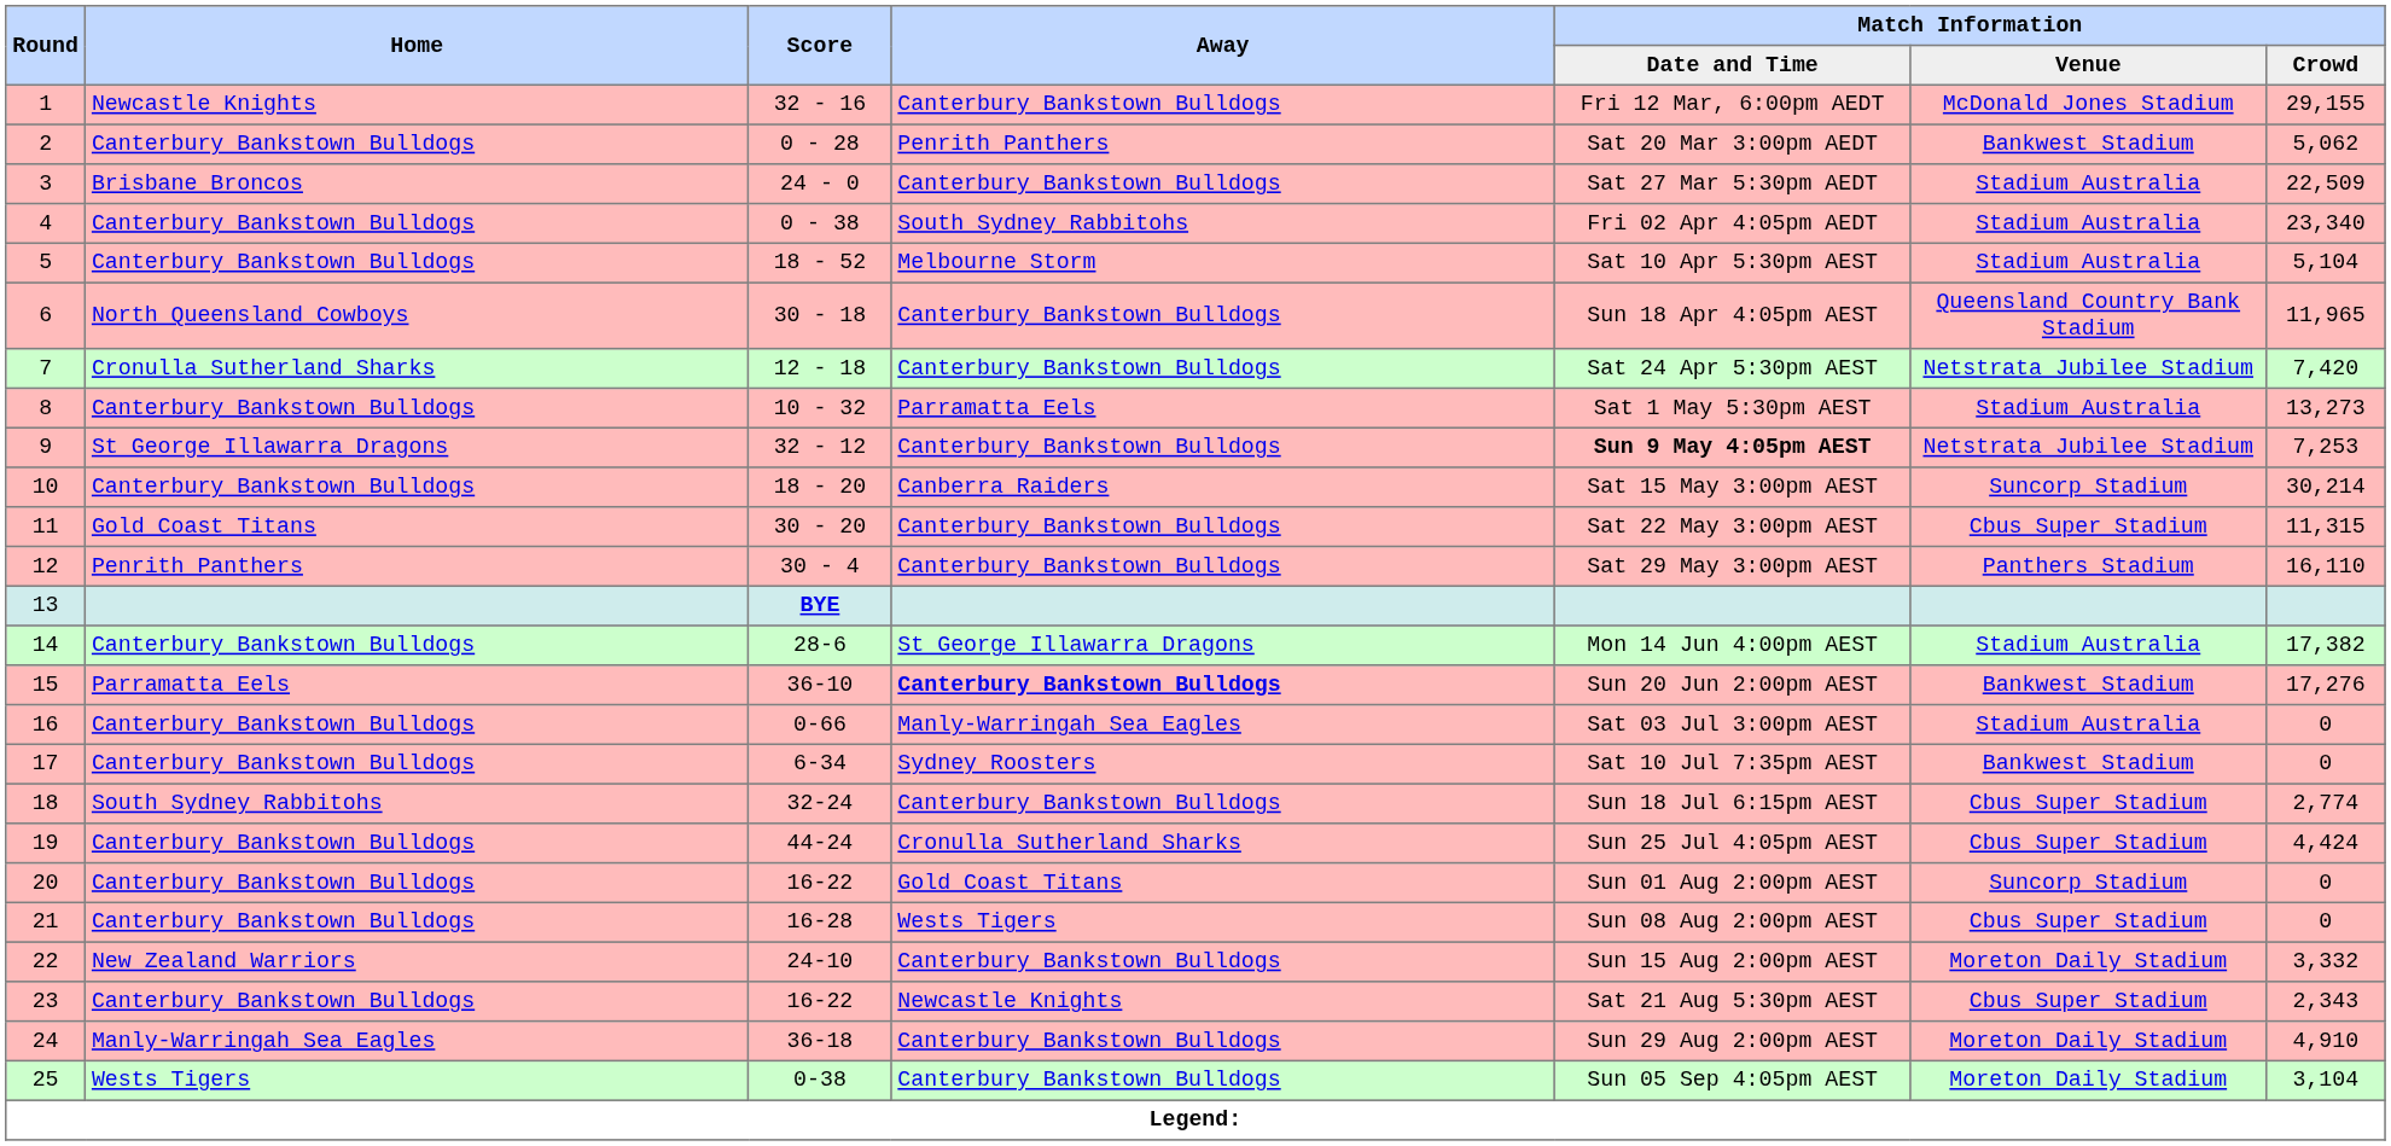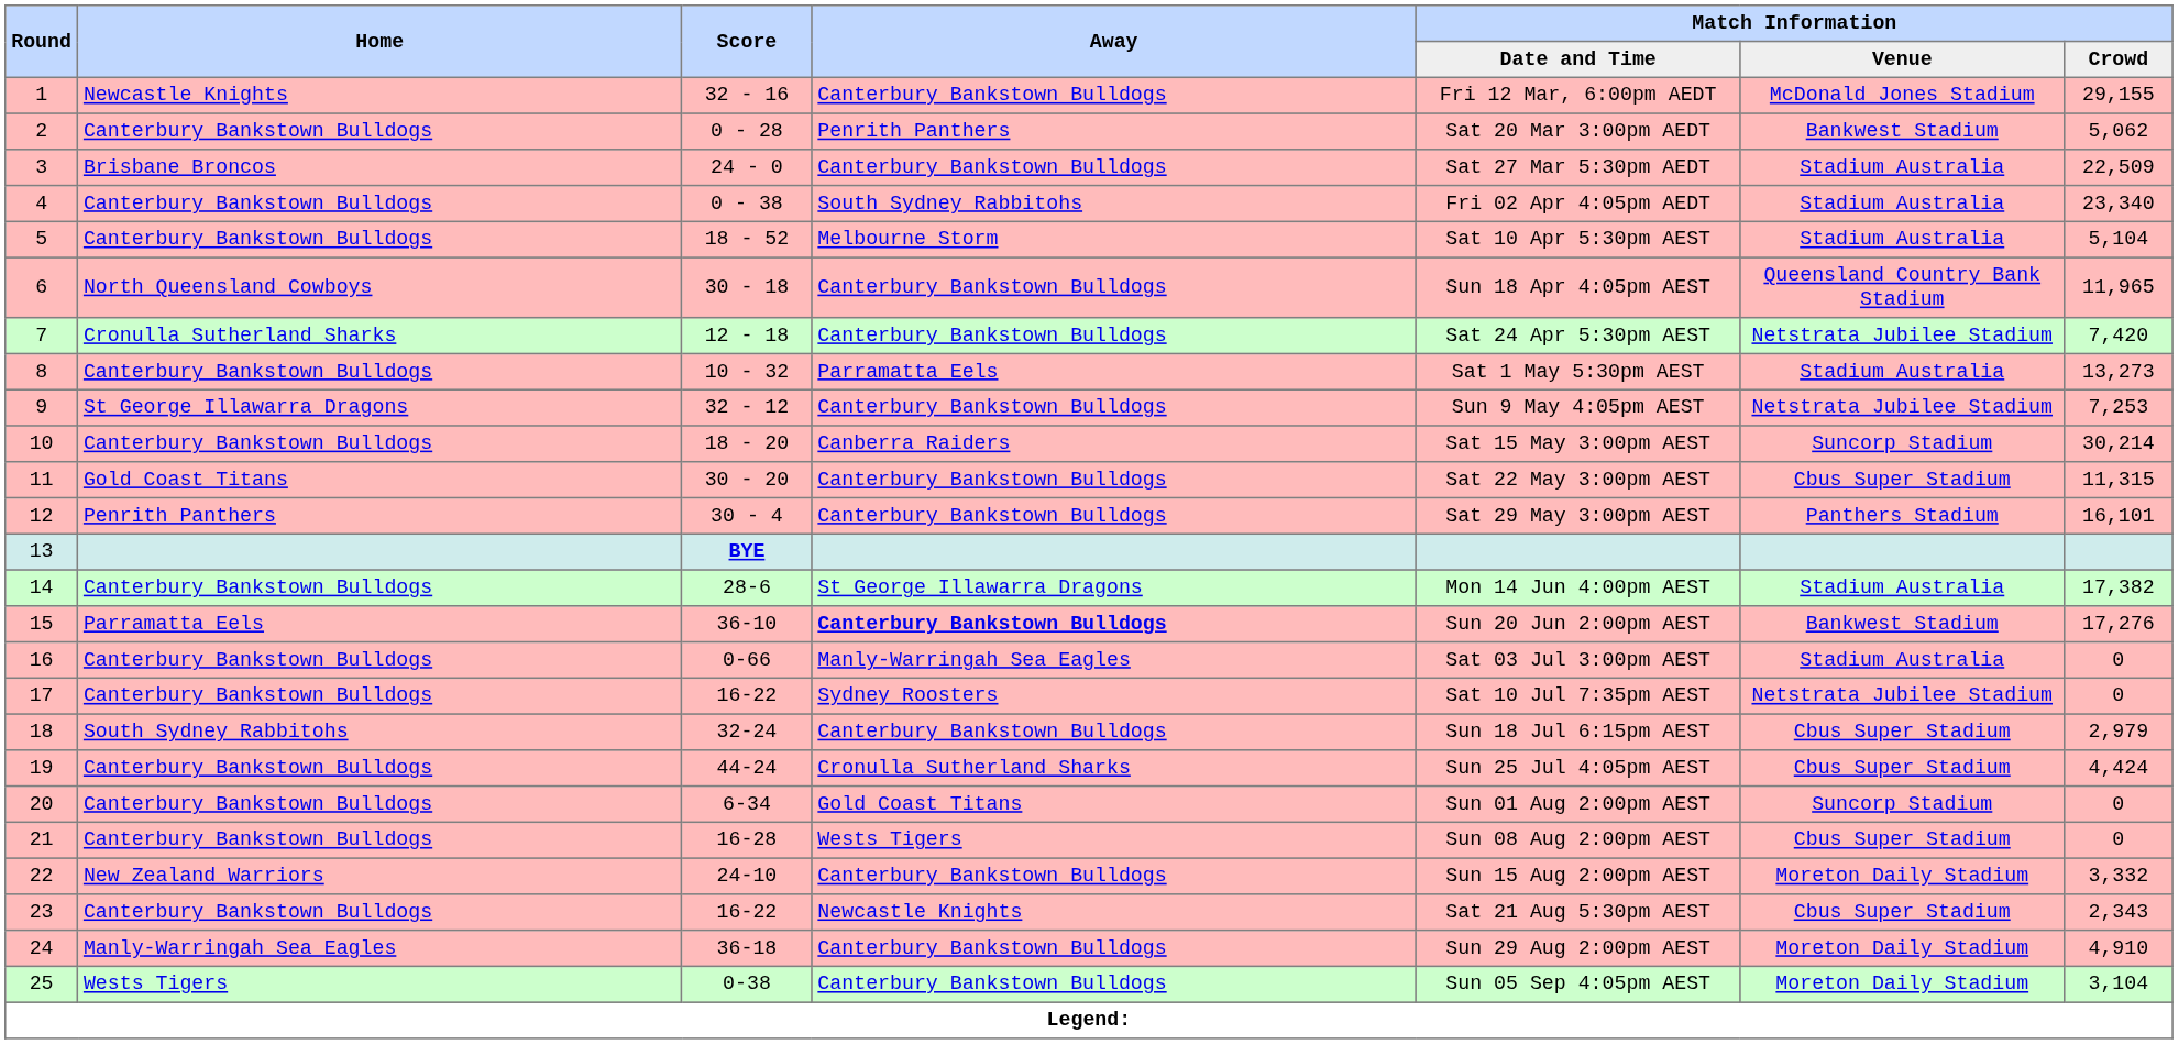9 | Match Information / Date and Time: bold -> normal
12 | Match Information / Crowd: 16,110 -> 16,101
17 | Score: 6-34 -> 16-22
17 | Match Information / Venue: Bankwest Stadium -> Netstrata Jubilee Stadium
18 | Match Information / Crowd: 2,774 -> 2,979
20 | Score: 16-22 -> 6-34
